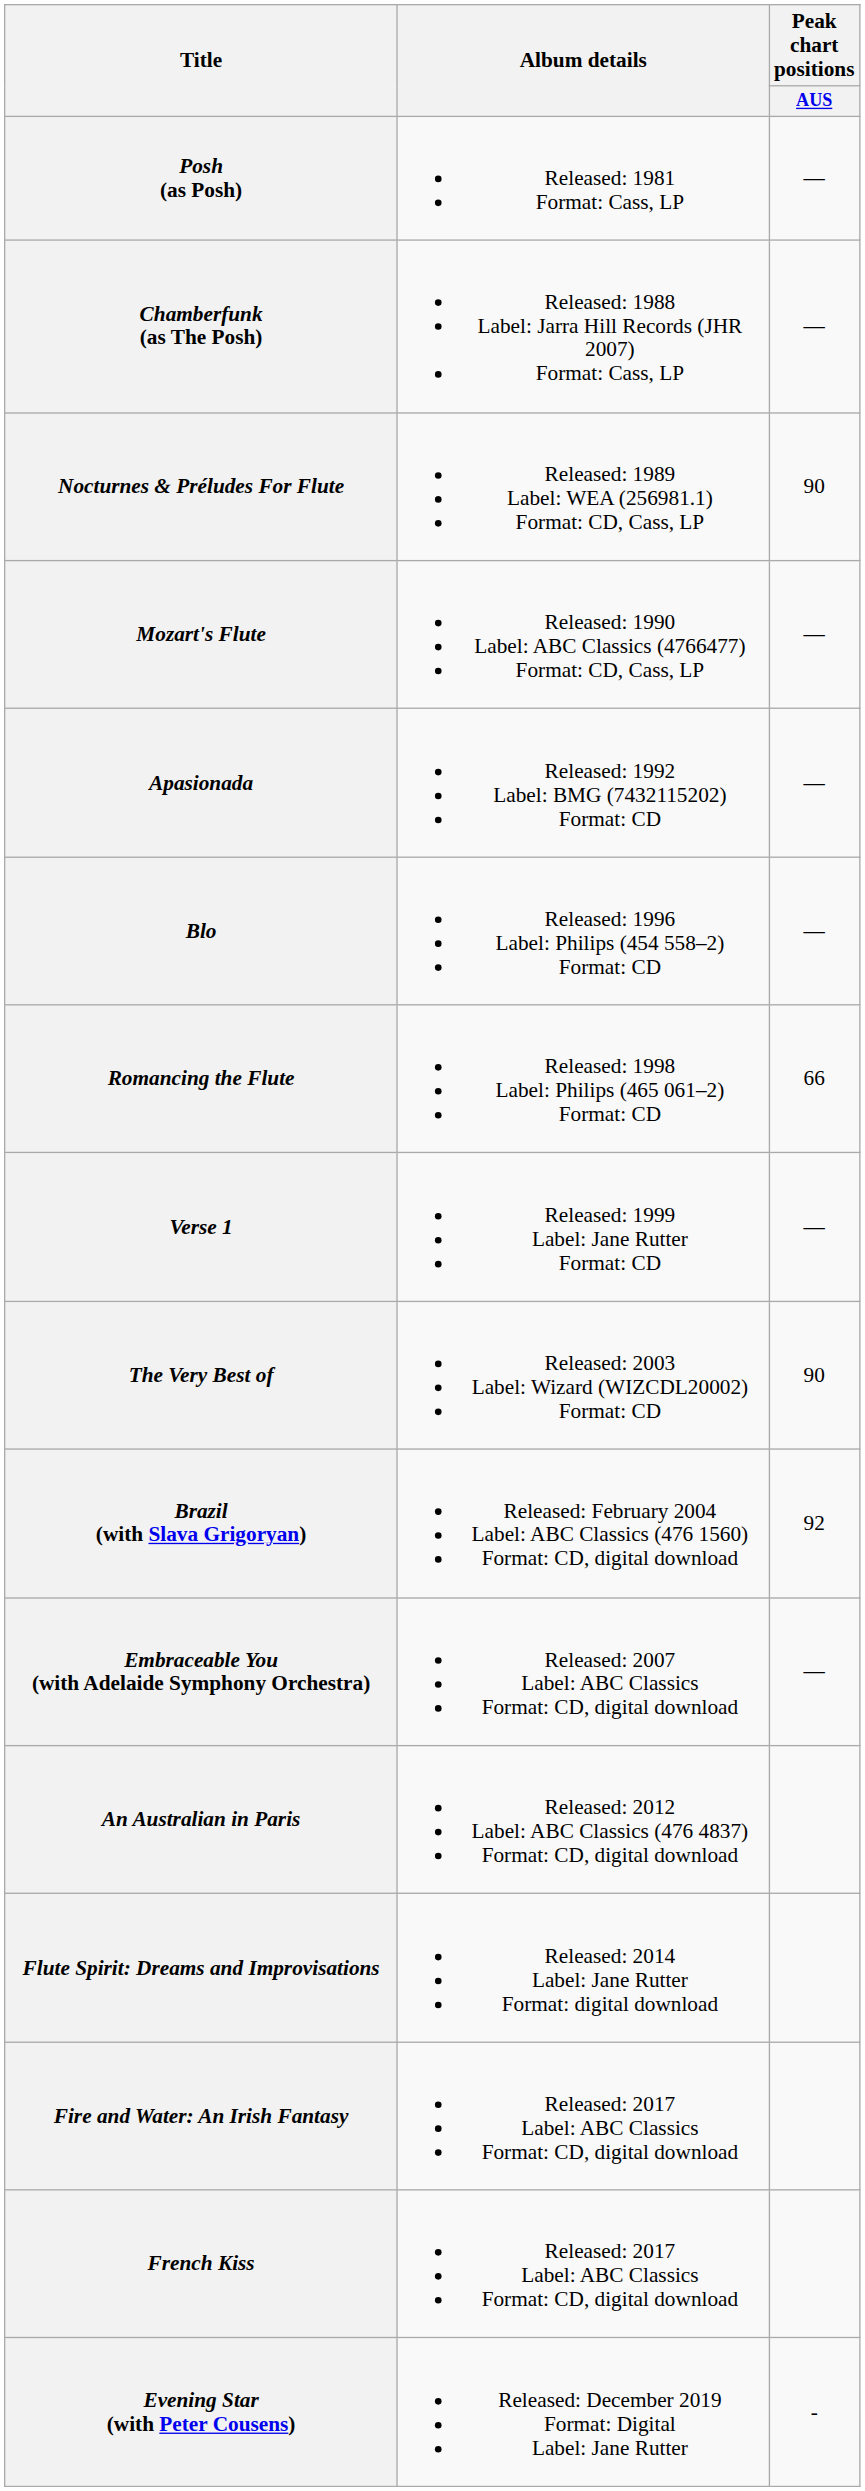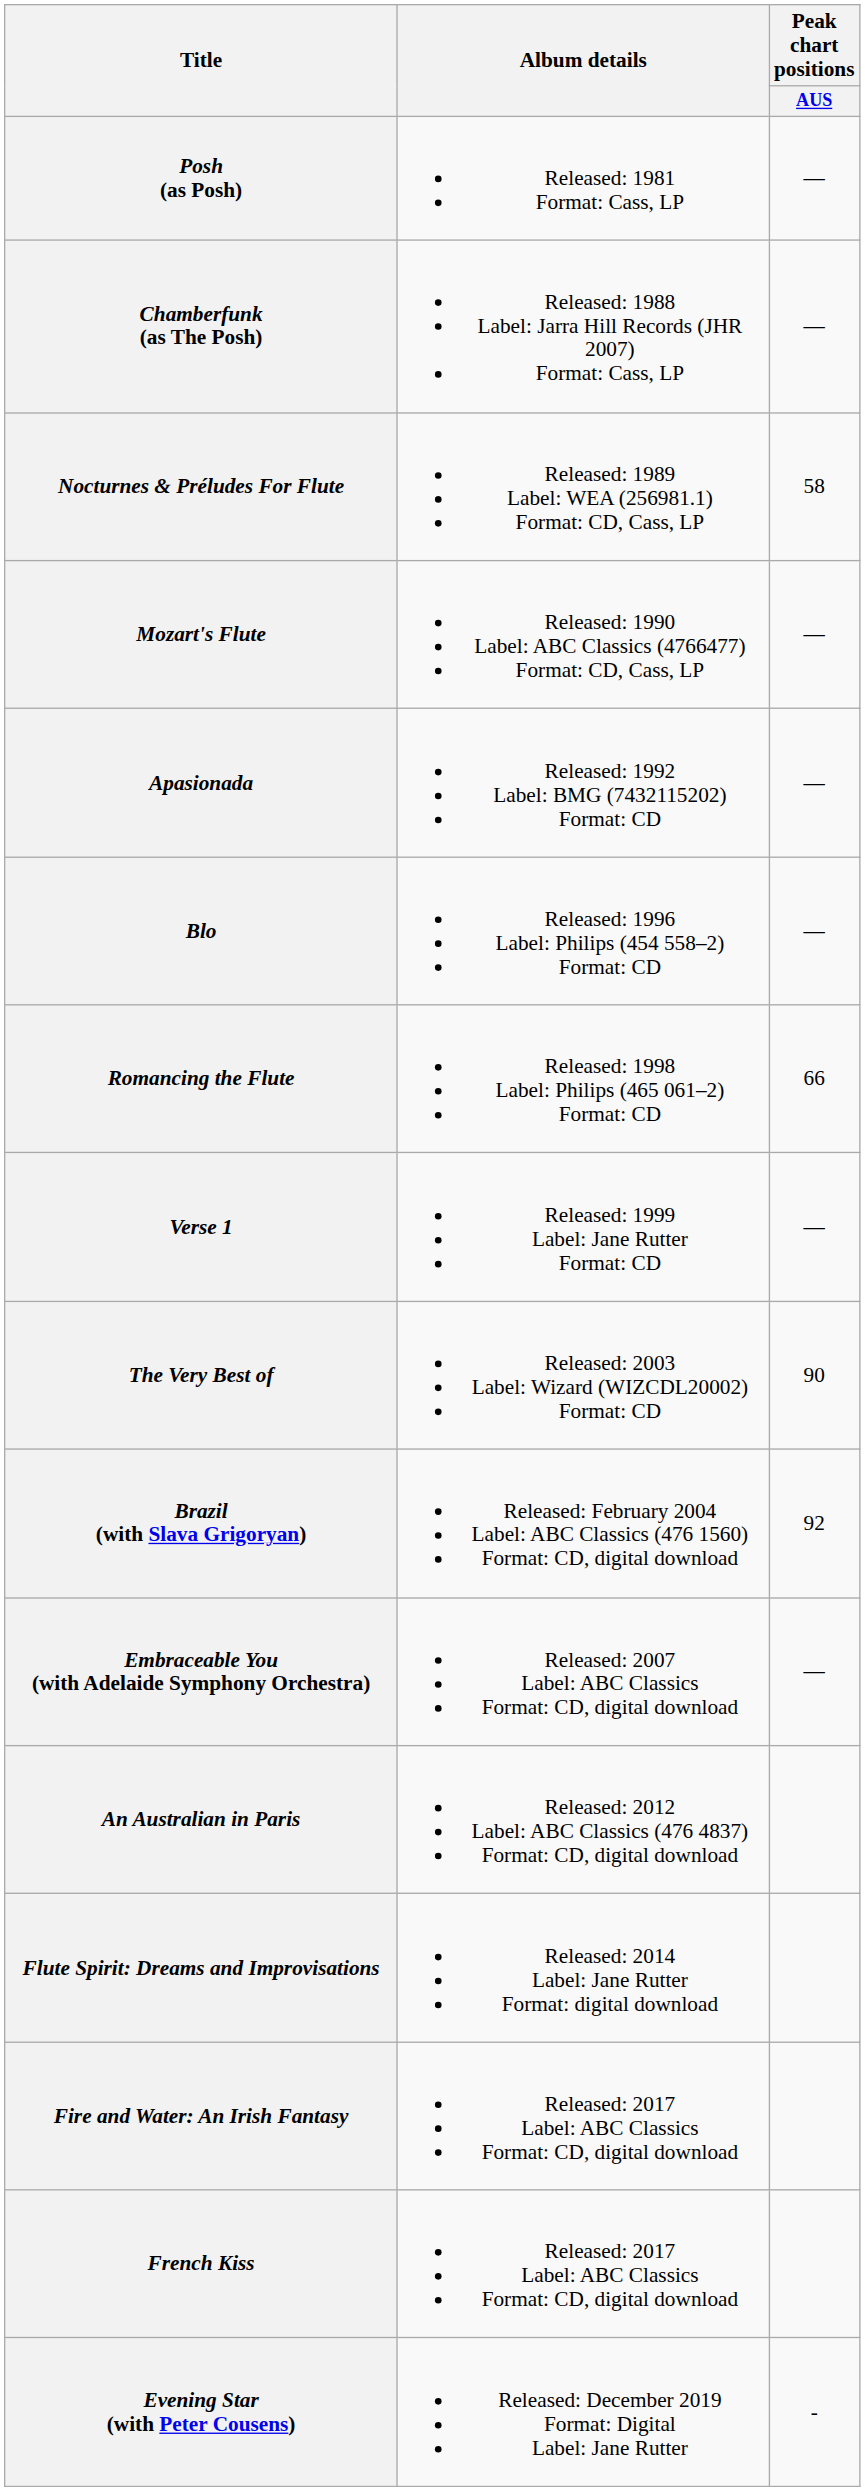Nocturnes & Préludes For Flute | Peak chart positions / AUS: 90 -> 58
